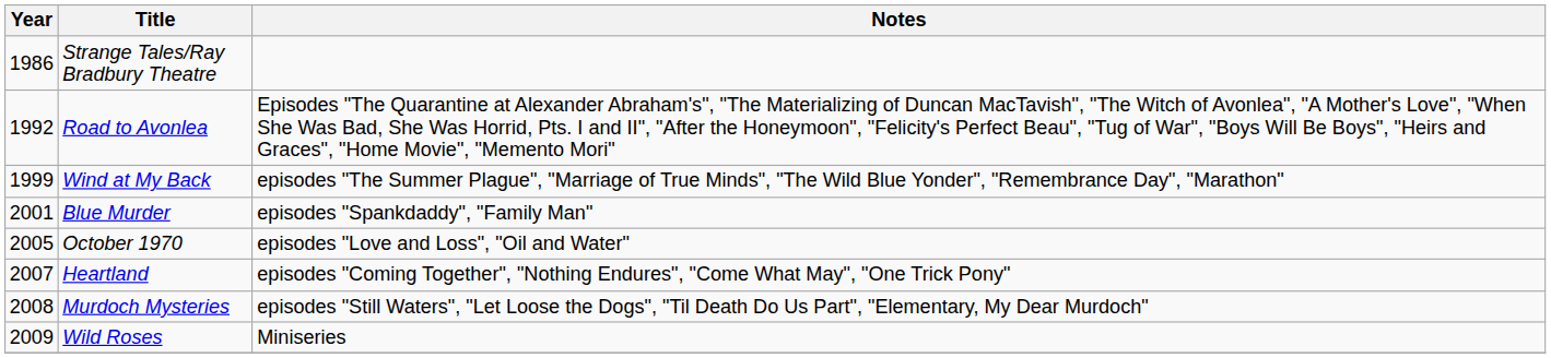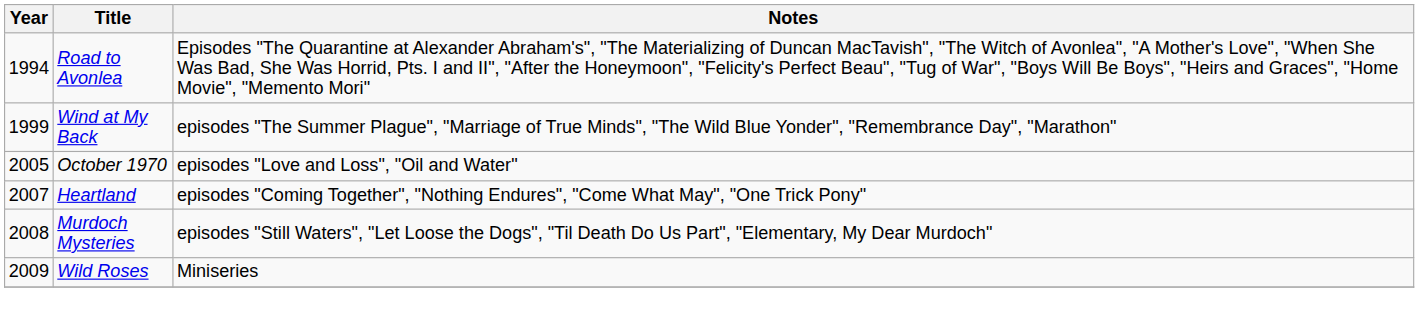- row: 1986 | Strange Tales/Ray Bradbury Theatre
Road to Avonlea | Year: 1992 -> 1994
- row: 2001 | Blue Murder | episodes "Spankdaddy", "Family Man"
